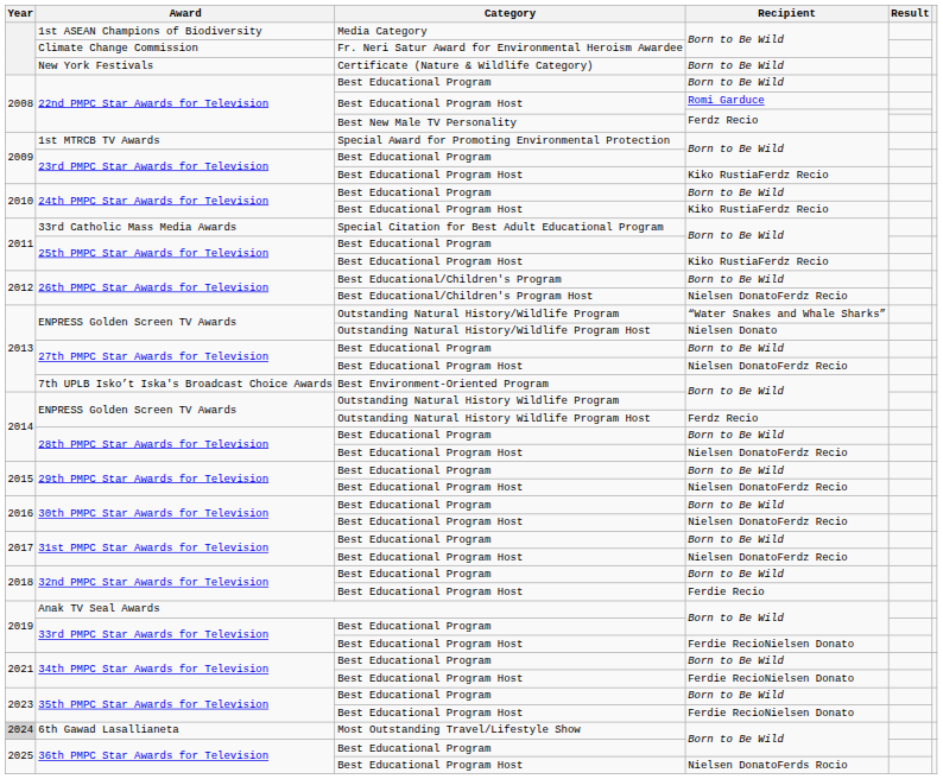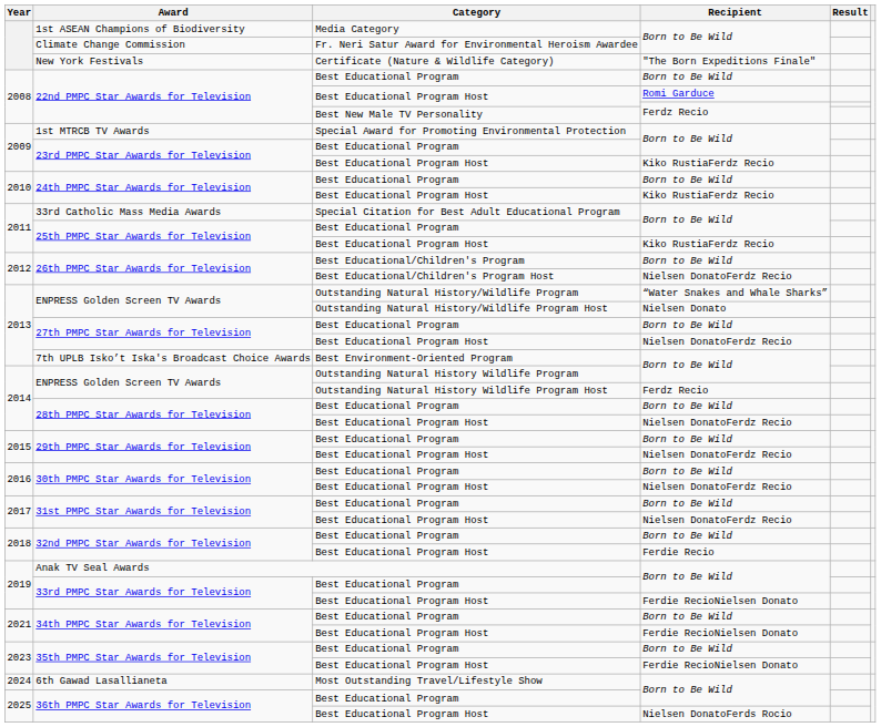New York Festivals | Recipient: Born to Be Wild -> "The Born Expeditions Finale"
6th Gawad Lasallianeta | Year: lightgrey background -> no background
